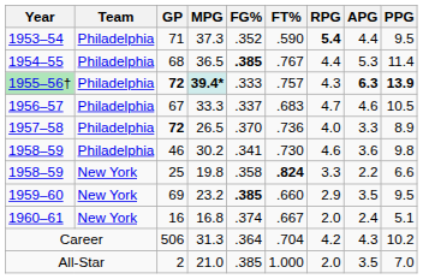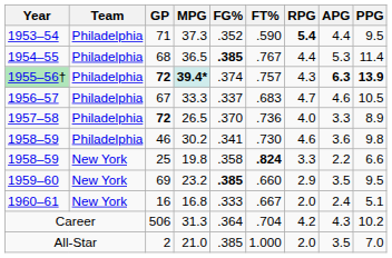39.4* | FG%: .333 -> .374
16.8 | FG%: .374 -> .333
